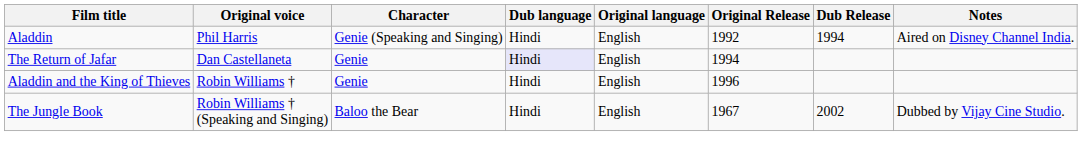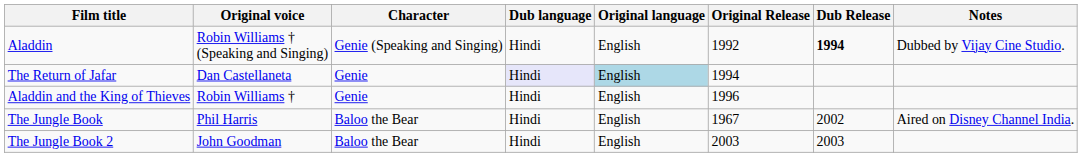Aladdin | Original voice: Phil Harris -> Robin Williams † (Speaking and Singing)
Aladdin | Dub Release: normal -> bold
Aladdin | Notes: Aired on Disney Channel India. -> Dubbed by Vijay Cine Studio.
The Return of Jafar | Original language: no background -> lightblue background
The Jungle Book | Original voice: Robin Williams † (Speaking and Singing) -> Phil Harris
The Jungle Book | Notes: Dubbed by Vijay Cine Studio. -> Aired on Disney Channel India.
+ row: The Jungle Book 2 | John Goodman | Baloo the Bear | Hindi | English | 2003 | 2003
